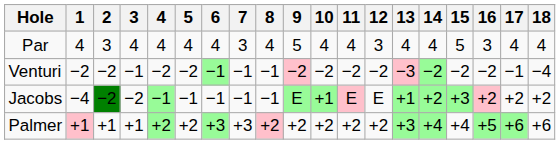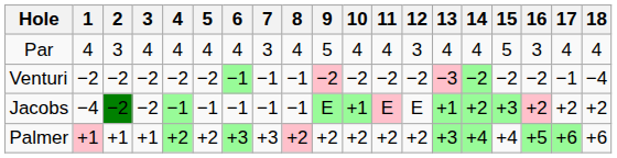Venturi | 3: −1 -> −2
